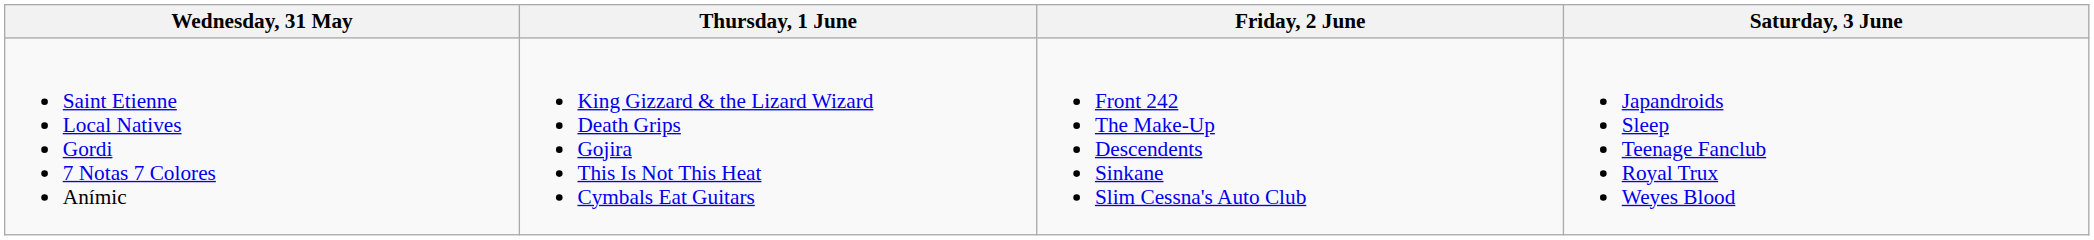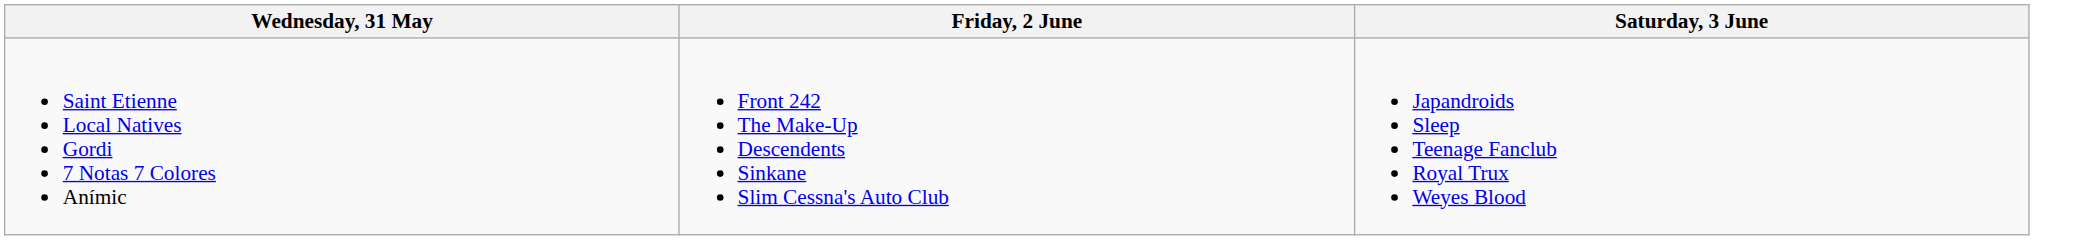- column: Thursday, 1 June | King Gizzard & the Lizard Wizard Death Grips Gojira This Is Not This Heat Cymbals Eat Guitars
